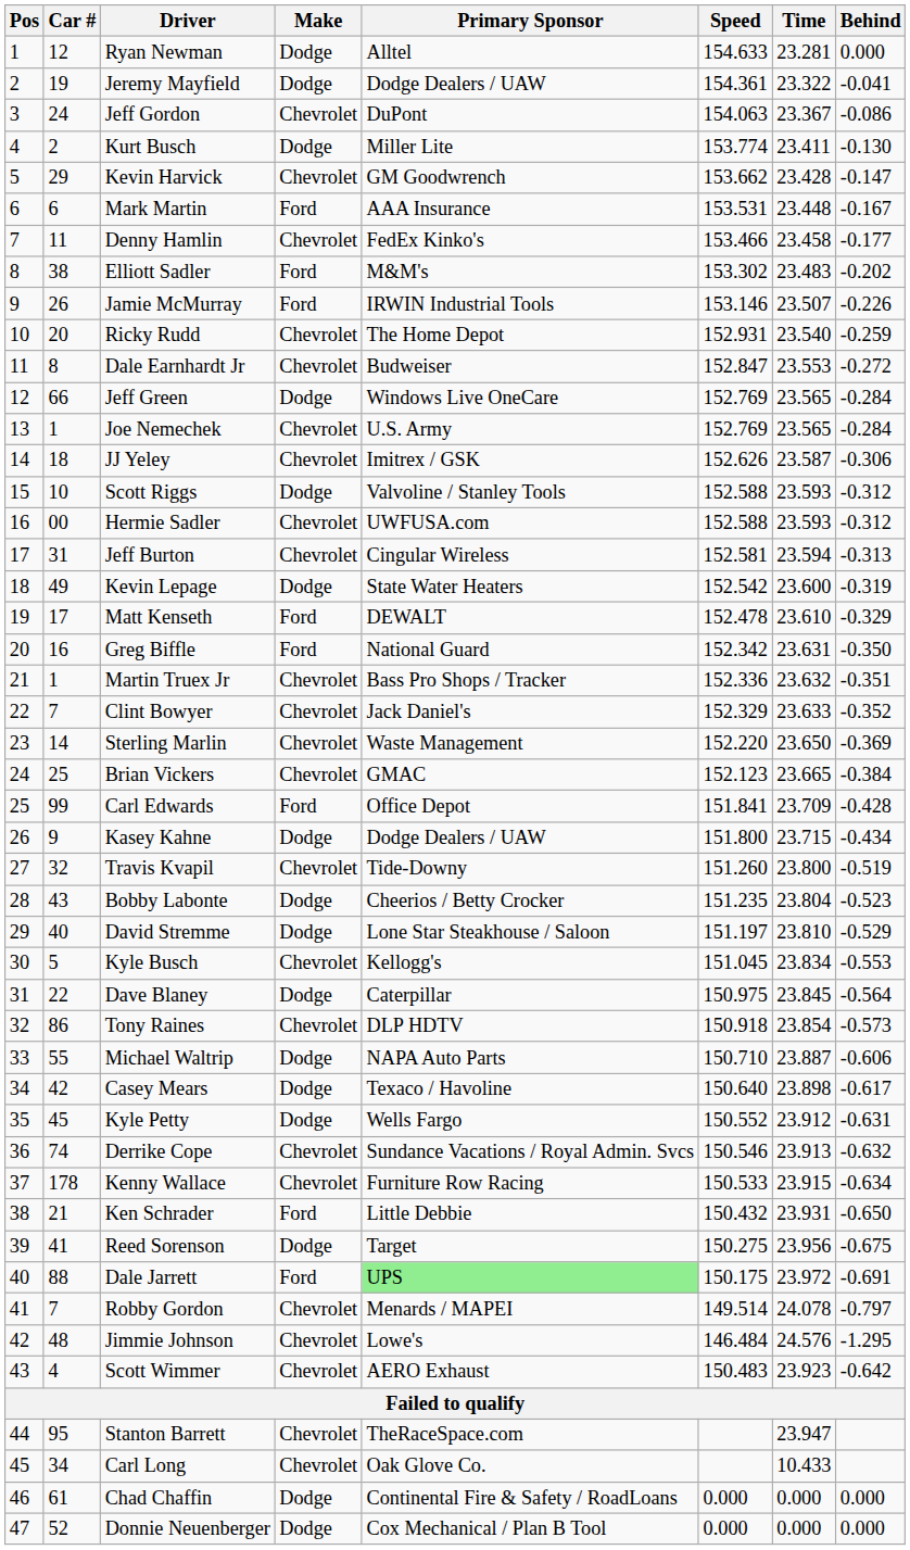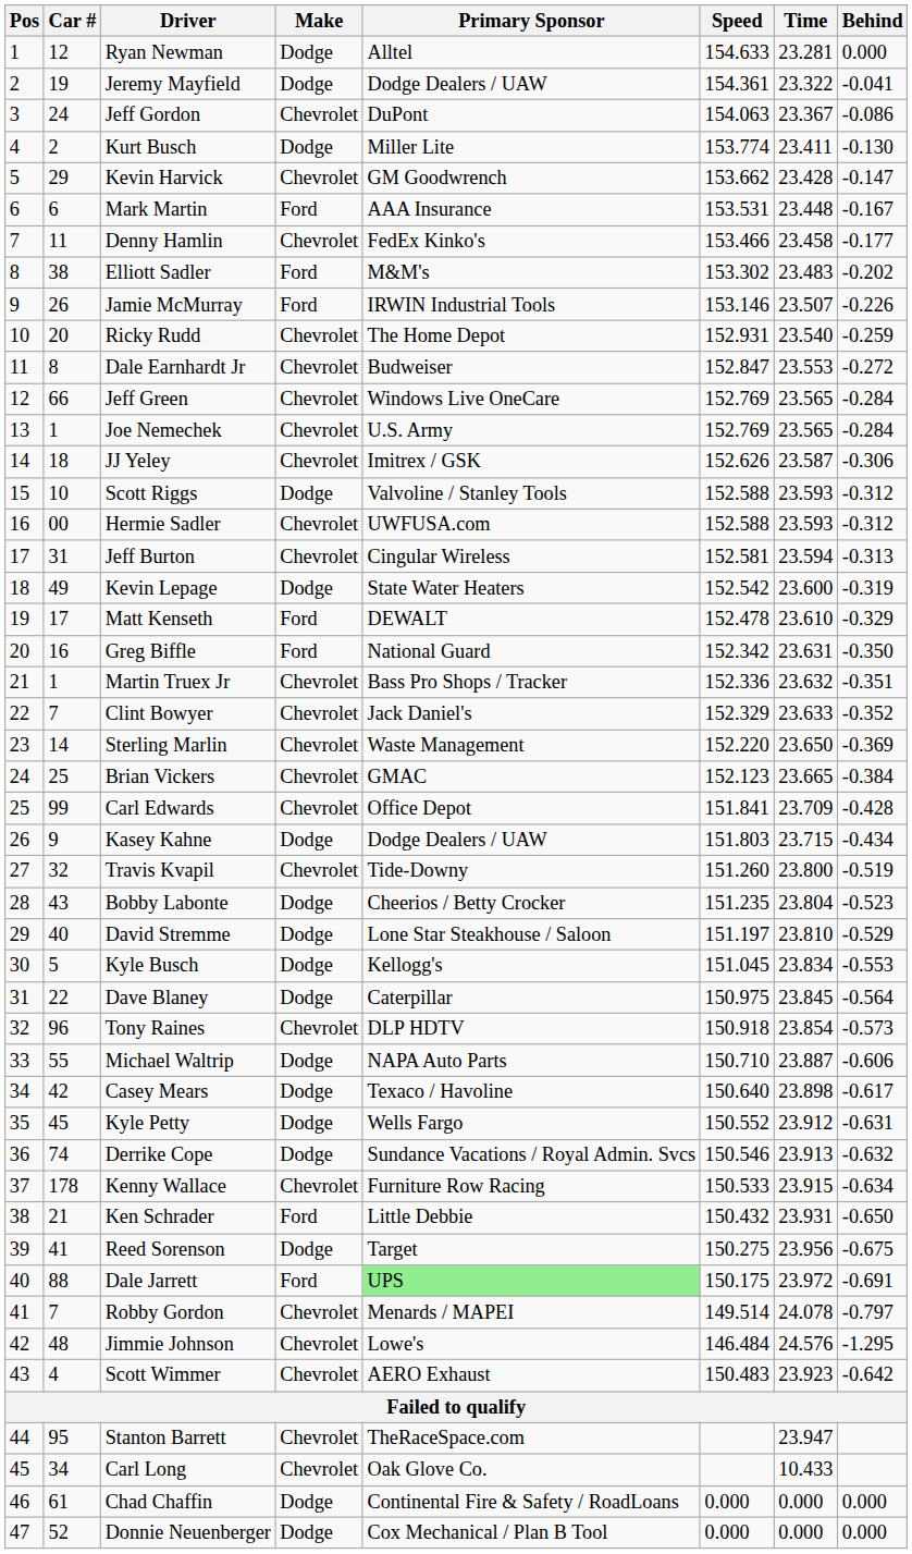Jeff Green | Make: Dodge -> Chevrolet
Carl Edwards | Make: Ford -> Chevrolet
Kasey Kahne | Speed: 151.800 -> 151.803
Kyle Busch | Make: Chevrolet -> Dodge
Tony Raines | Car #: 86 -> 96
Derrike Cope | Make: Chevrolet -> Dodge
